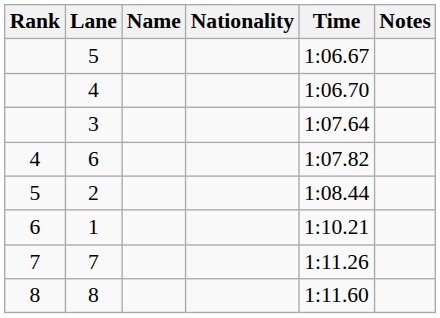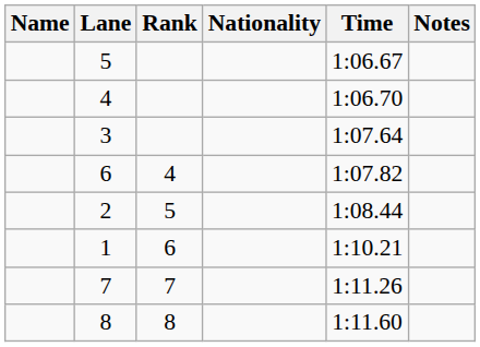columns swapped: Rank <-> Name
